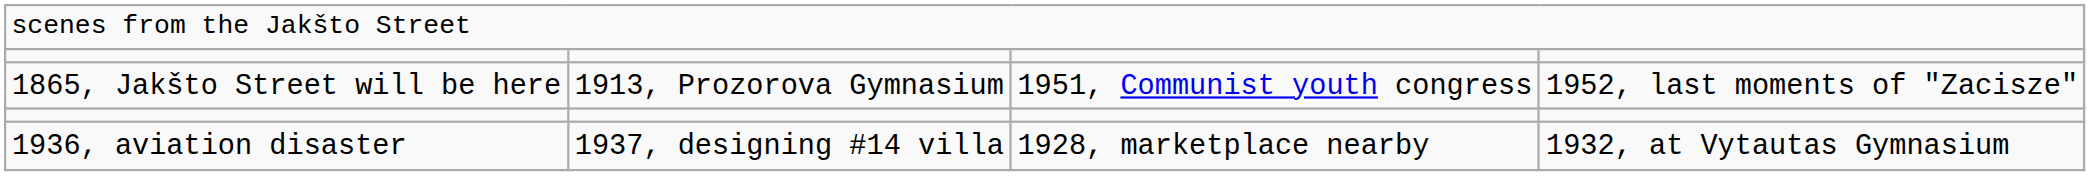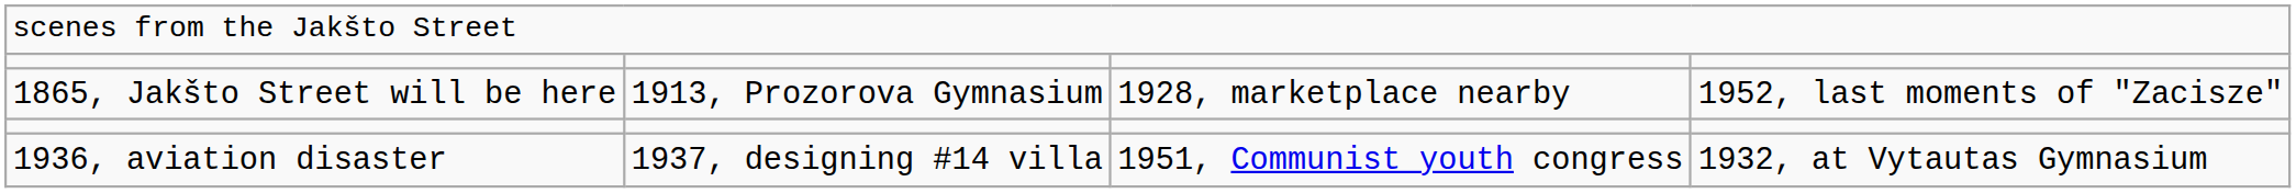1865, Jakšto Street will be here | column 3: 1951, Communist youth congress -> 1928, marketplace nearby
1936, aviation disaster | column 3: 1928, marketplace nearby -> 1951, Communist youth congress
